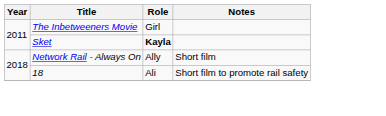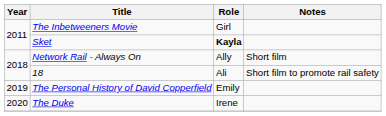+ row: 2019 | The Personal History of David Copperfield | Emily
+ row: 2020 | The Duke | Irene
